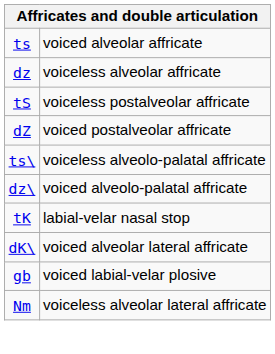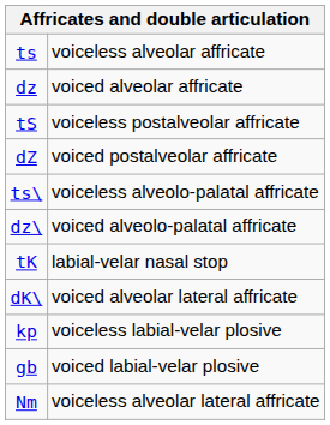ts | column 2: voiced alveolar affricate -> voiceless alveolar affricate
dz | column 2: voiceless alveolar affricate -> voiced alveolar affricate
+ row: kp | voiceless labial-velar plosive
